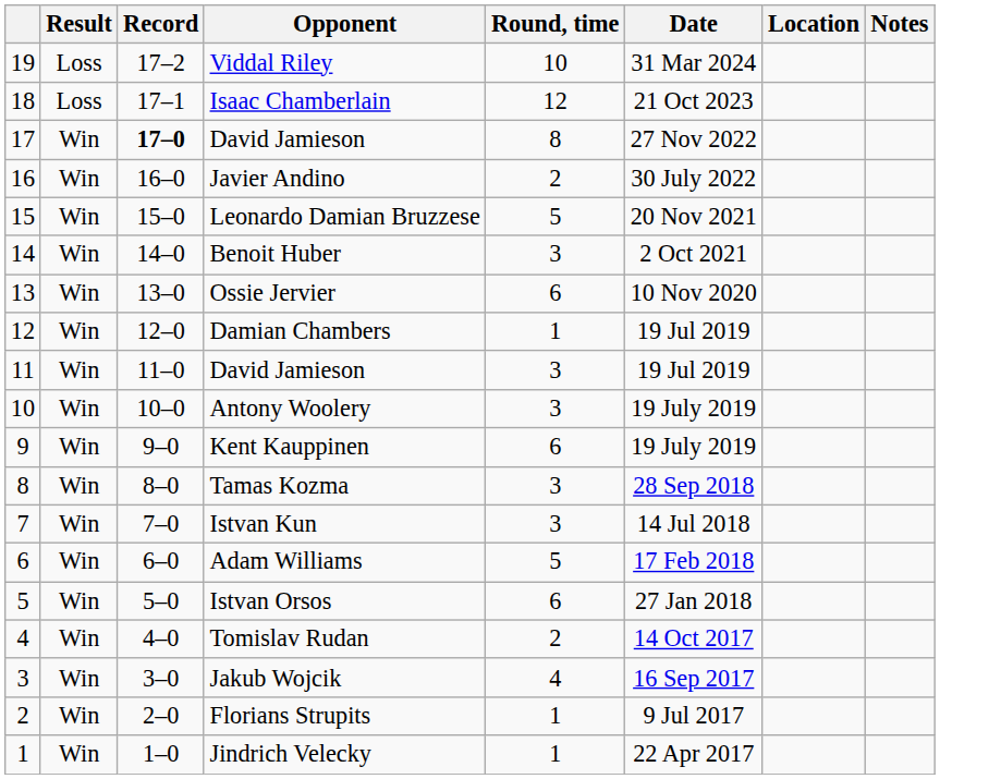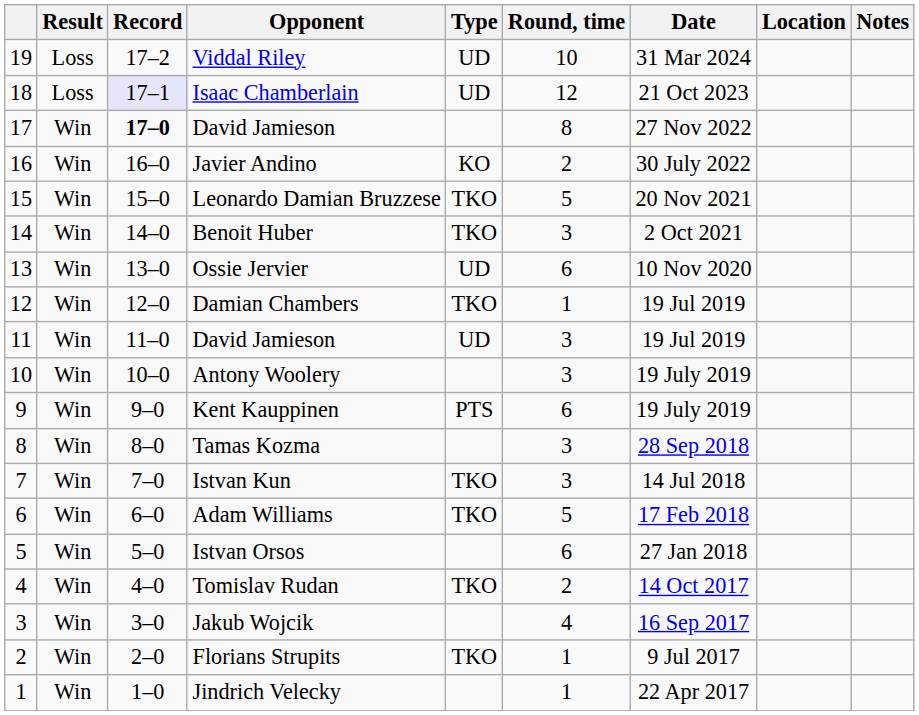+ column: Type | UD | UD | KO | TKO | TKO | UD | TKO | UD | PTS | TKO | TKO | TKO | TKO
Isaac Chamberlain | Record: no background -> lavender background
